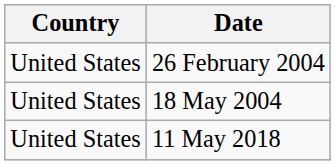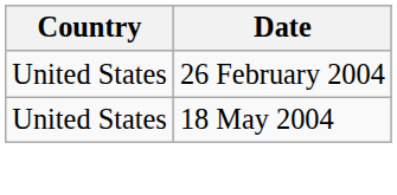- row: United States | 11 May 2018
